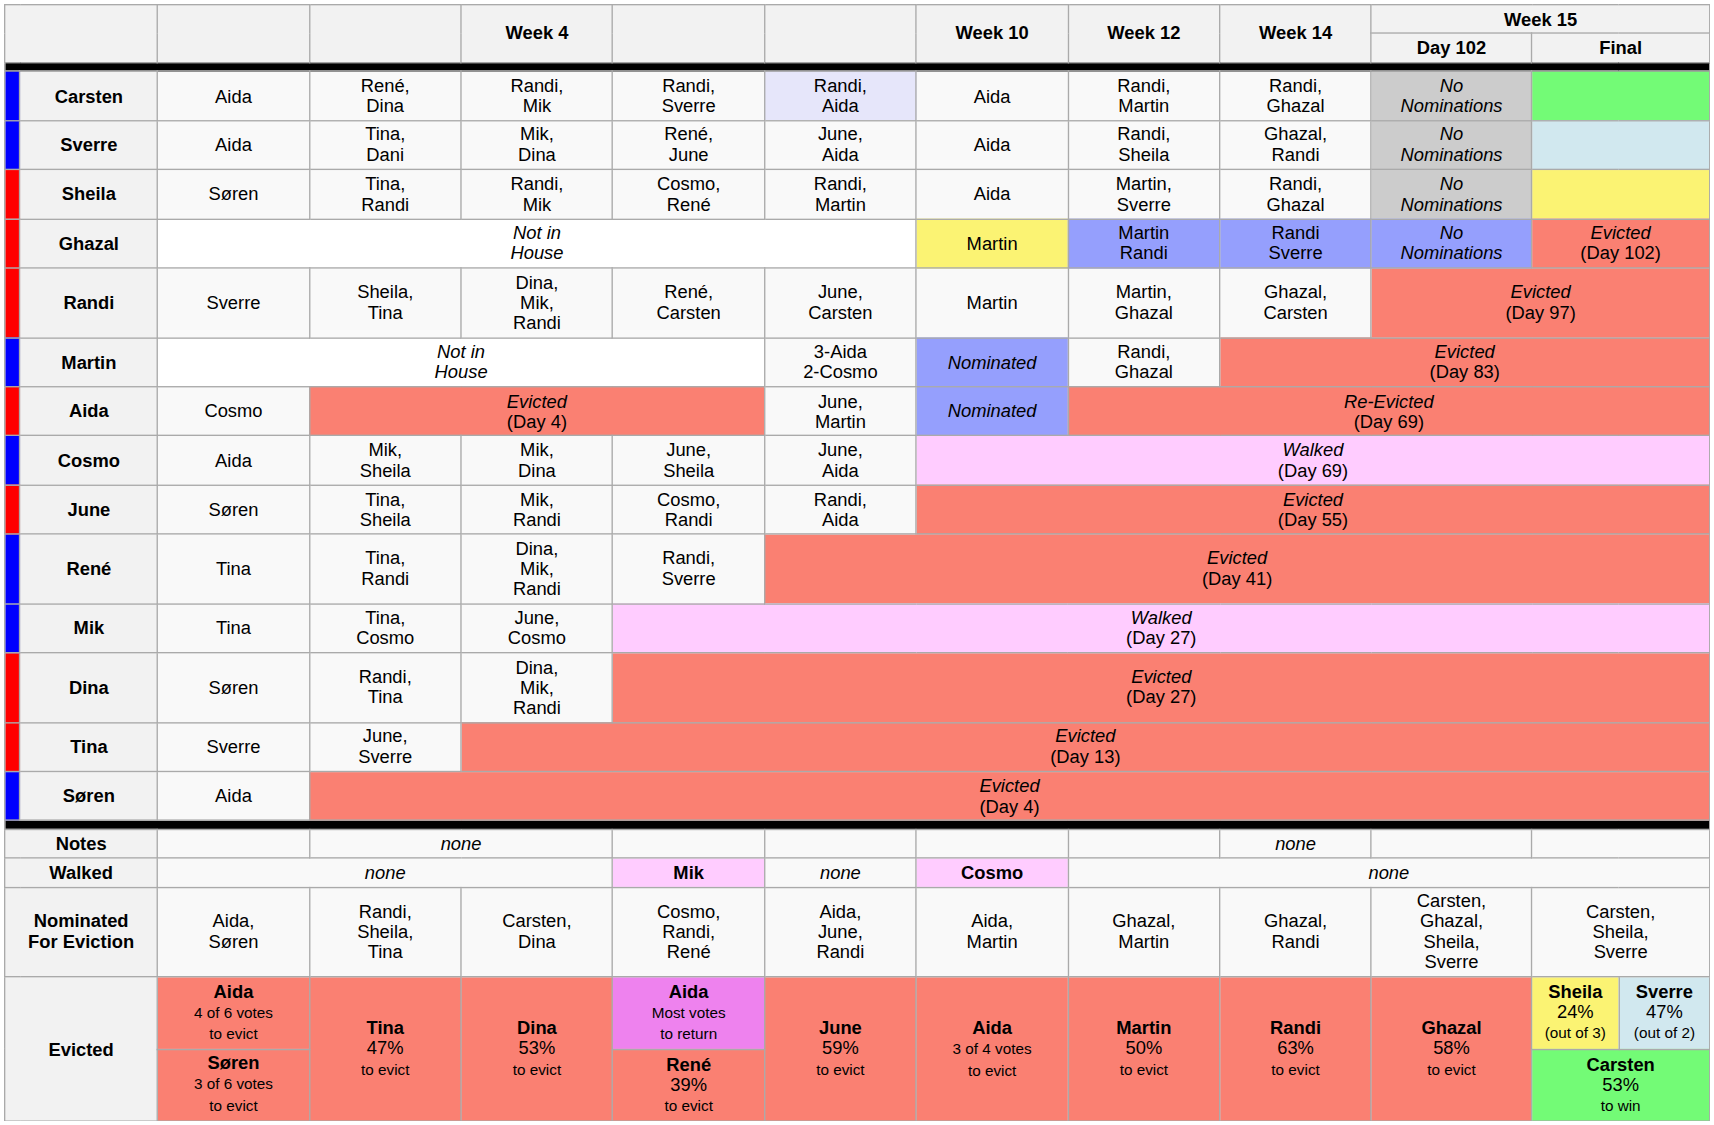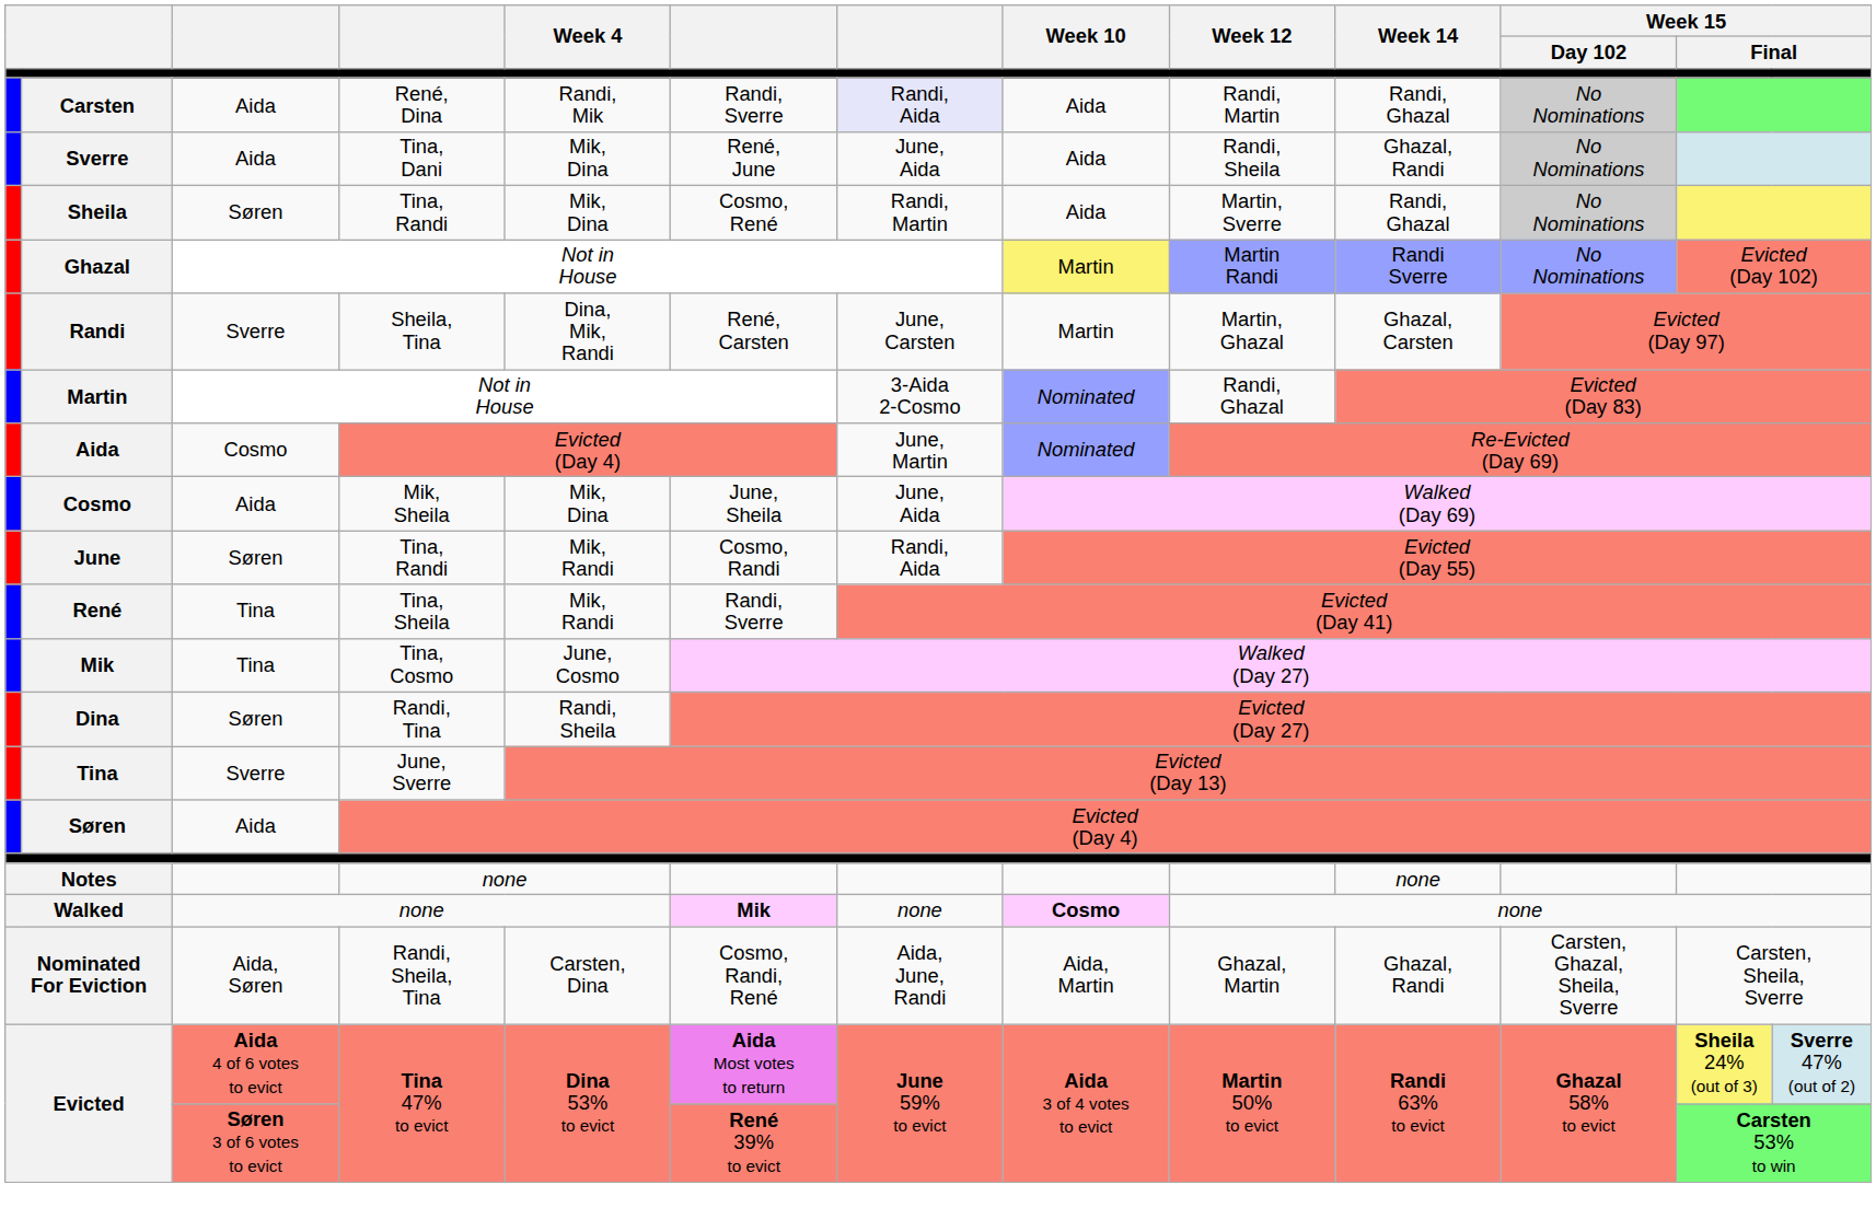Sheila | Week 4: Randi, Mik -> Mik, Dina
June | column 4: Tina, Sheila -> Tina, Randi
René | column 4: Tina, Randi -> Tina, Sheila
René | Week 4: Dina, Mik, Randi -> Mik, Randi
Dina | Week 4: Dina, Mik, Randi -> Randi, Sheila
